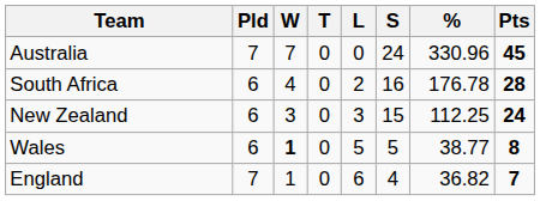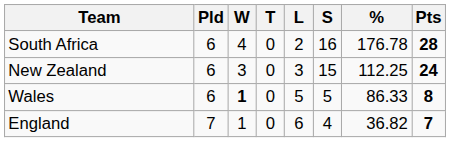- row: Australia | 7 | 7 | 0 | 0 | 24 | 330.96 | 45
Wales | %: 38.77 -> 86.33
